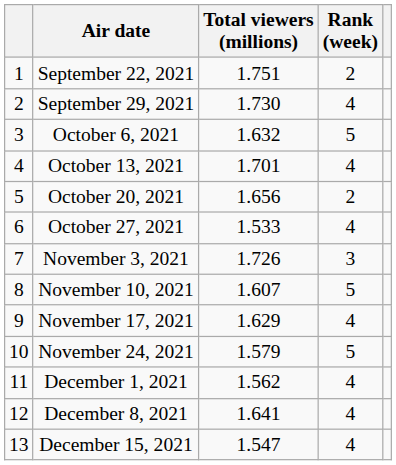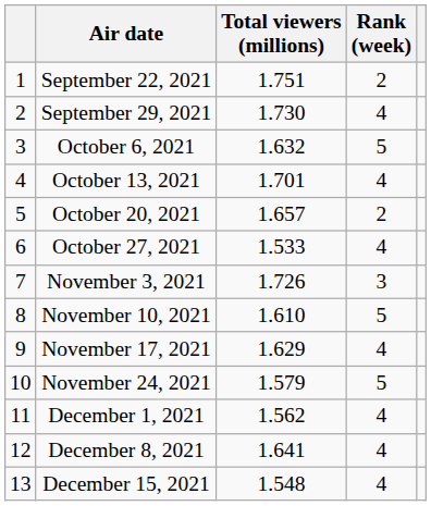October 20, 2021 | Total viewers (millions): 1.656 -> 1.657
November 10, 2021 | Total viewers (millions): 1.607 -> 1.610
December 15, 2021 | Total viewers (millions): 1.547 -> 1.548
